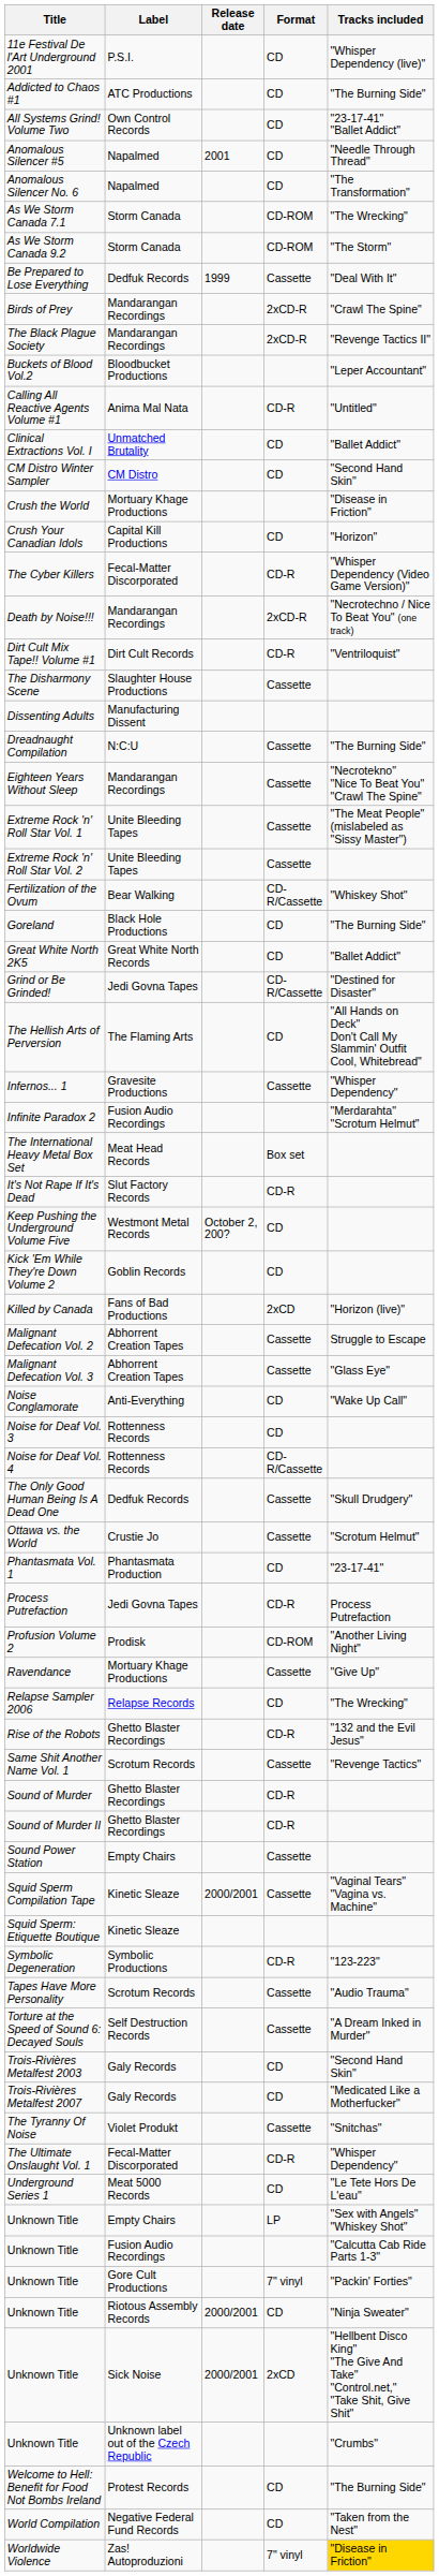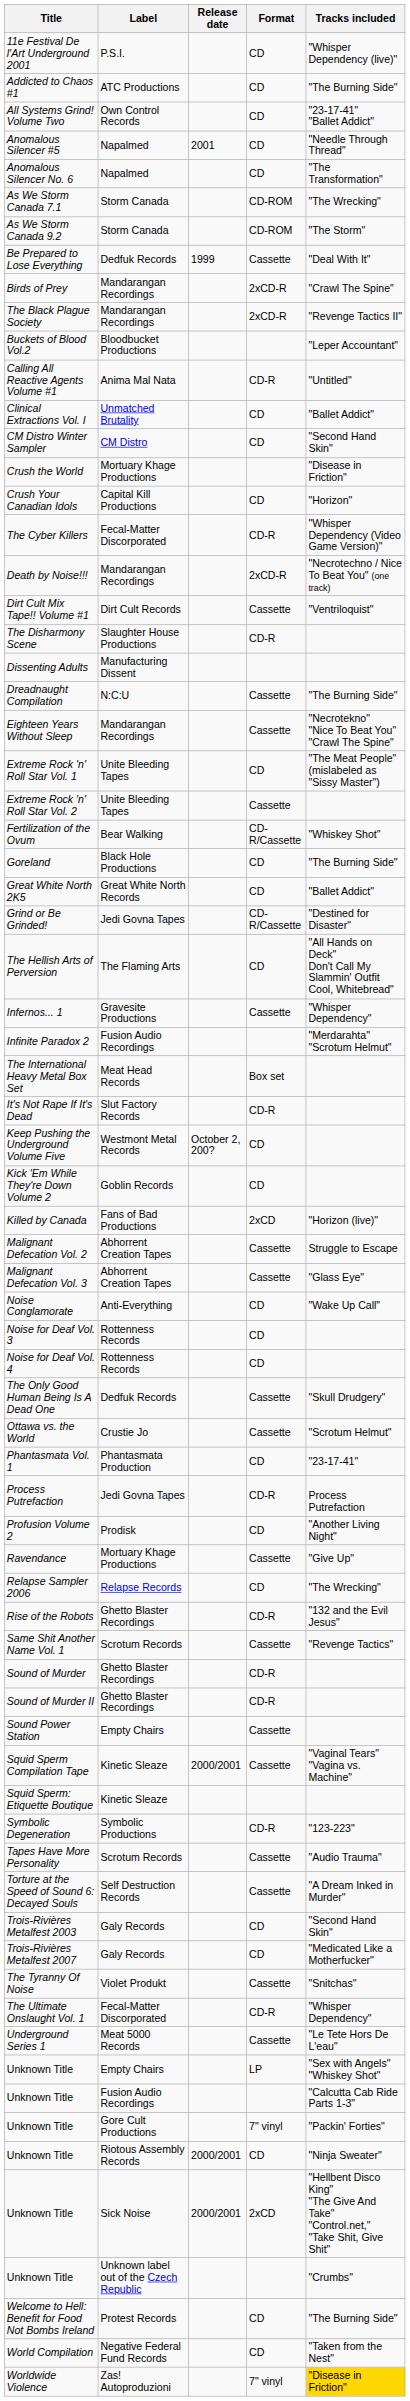Dirt Cult Mix Tape!! Volume #1 | Format: CD-R -> Cassette
The Disharmony Scene | Format: Cassette -> CD-R
Extreme Rock 'n' Roll Star Vol. 1 | Format: Cassette -> CD
Noise for Deaf Vol. 4 | Format: CD-R/Cassette -> CD
Profusion Volume 2 | Format: CD-ROM -> CD
Underground Series 1 | Format: CD -> Cassette
